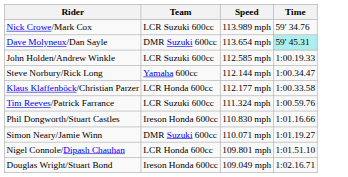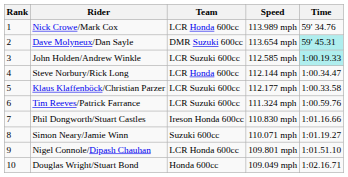+ column: Rank | 1 | 2 | 3 | 4 | 5 | 6 | 7 | 8 | 9 | 10
Nick Crowe/Mark Cox | Team: LCR Suzuki 600cc -> LCR Honda 600cc
John Holden/Andrew Winkle | Time: no background -> paleturquoise background
Steve Norbury/Rick Long | Team: Yamaha 600cc -> LCR Honda 600cc
Klaus Klaffenböck/Christian Parzer | Team: LCR Honda 600cc -> LCR Suzuki 600cc
Simon Neary/Jamie Winn | Team: DMR Suzuki 600cc -> Suzuki 600cc
Douglas Wright/Stuart Bond | Team: Ireson Honda 600cc -> Honda 600cc
